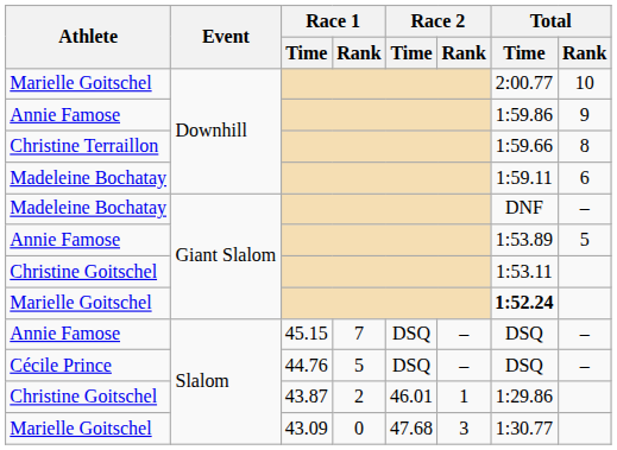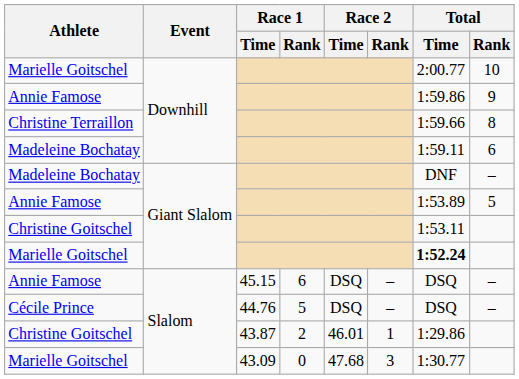Annie Famose / Slalom | Race 1 / Rank: 7 -> 6
